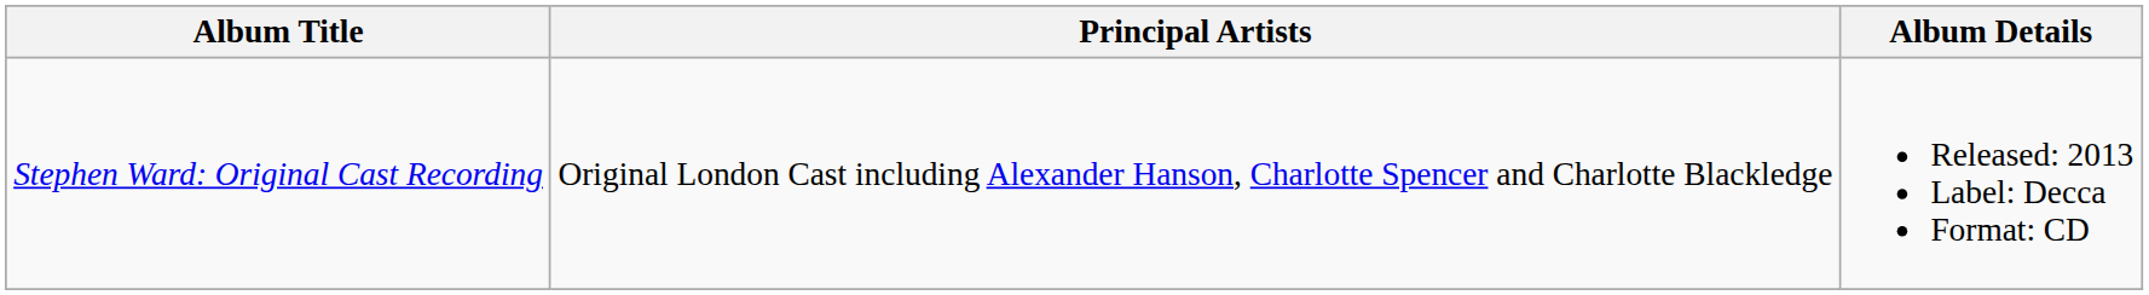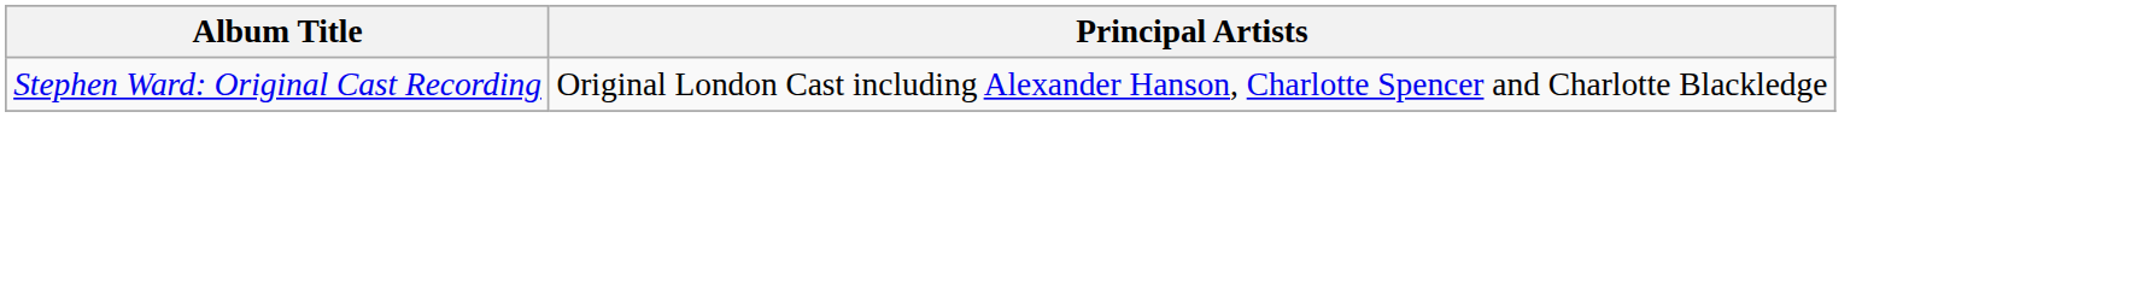- column: Album Details | Released: 2013 Label: Decca Format: CD
